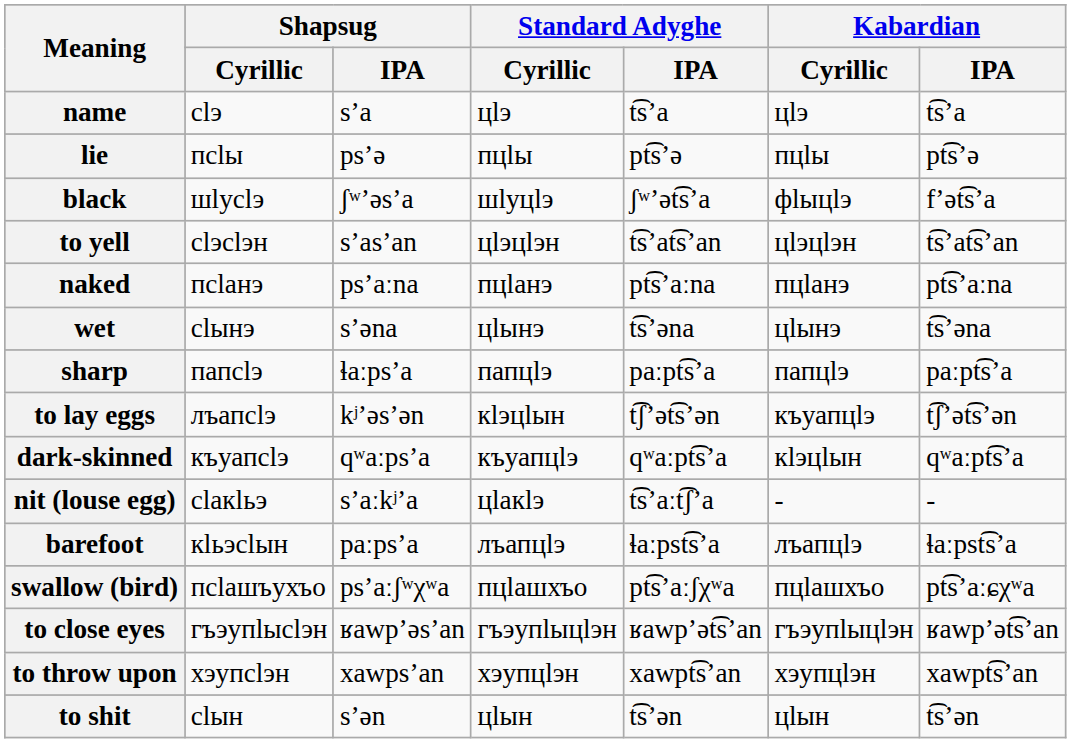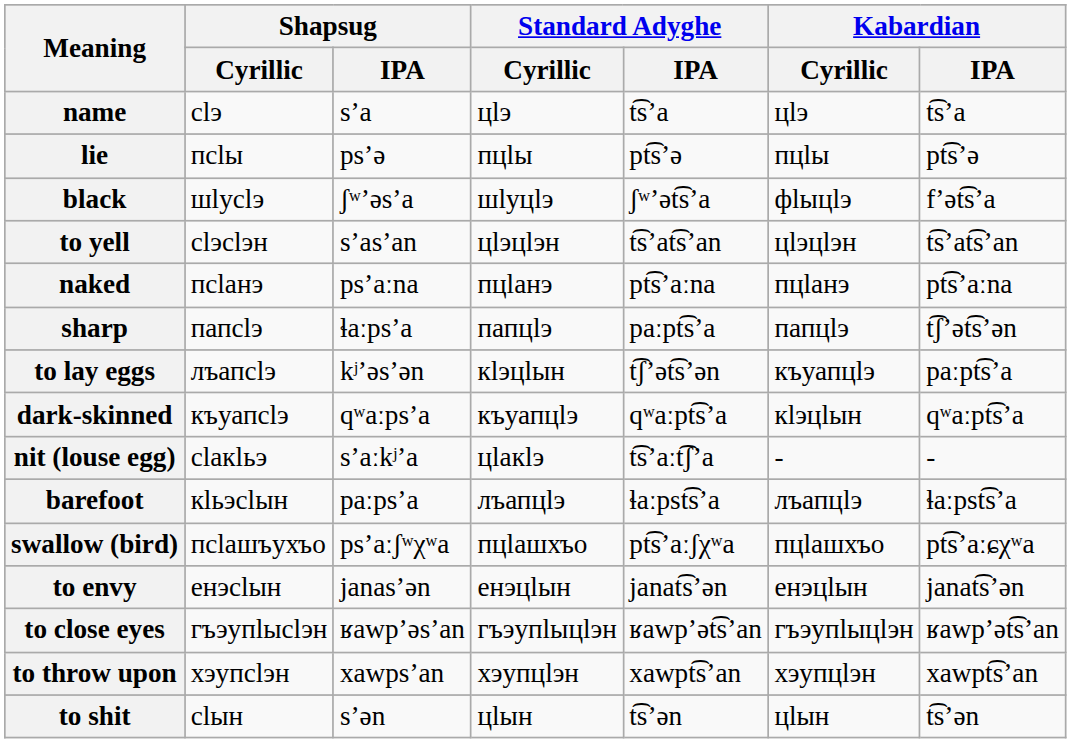- row: wet | сӏынэ | sʼəna | цӏынэ | t͡sʼəna | цӏынэ | t͡sʼəna
sharp | Kabardian / IPA: paːpt͡sʼa -> t͡ʃʼət͡sʼən
to lay eggs | Kabardian / IPA: t͡ʃʼət͡sʼən -> paːpt͡sʼa
+ row: to envy | енэсӏын | janasʼən | енэцӏын | janat͡sʼən | енэцӏын | janat͡sʼən
